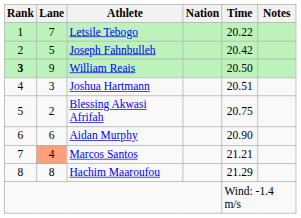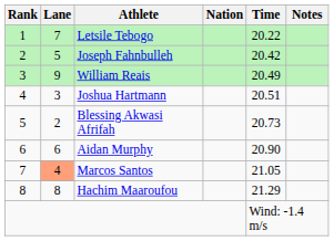William Reais | Rank: bold -> normal
William Reais | Time: 20.50 -> 20.49
Blessing Akwasi Afrifah | Time: 20.75 -> 20.73
Marcos Santos | Time: 21.21 -> 21.05
